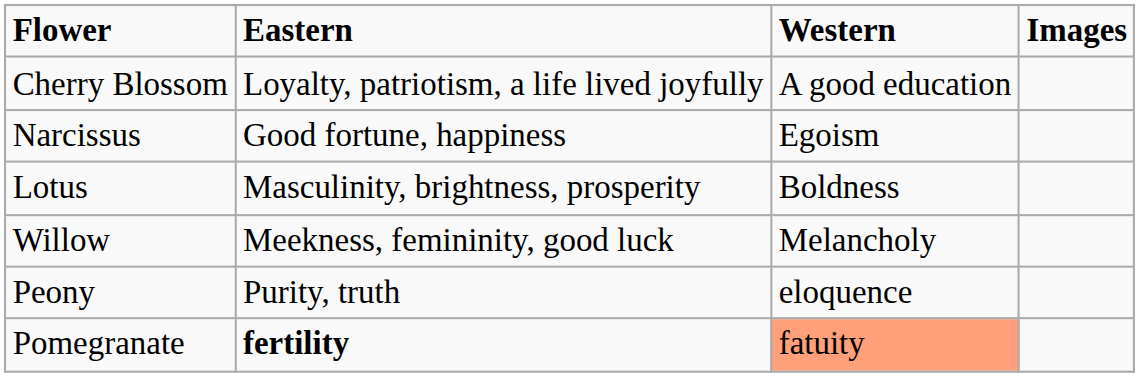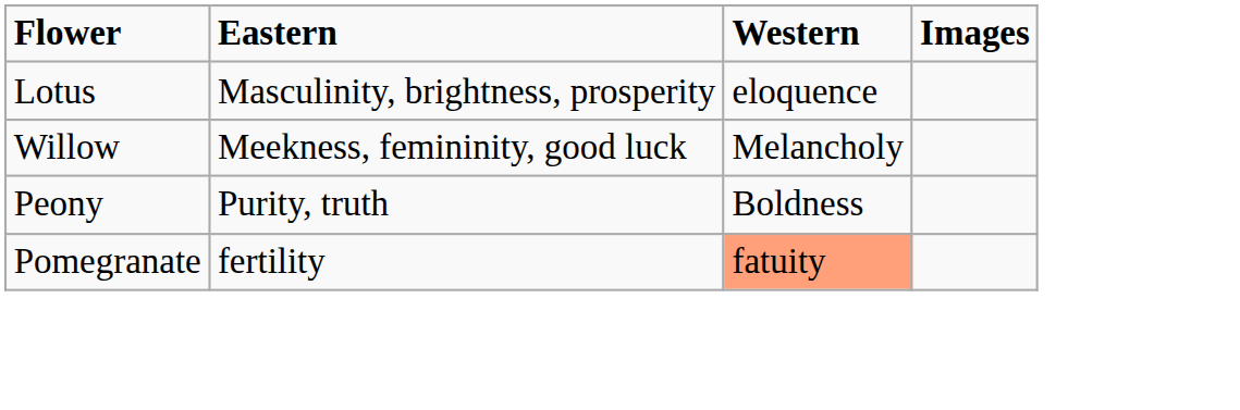- row: Cherry Blossom | Loyalty, patriotism, a life lived joyfully | A good education
- row: Narcissus | Good fortune, happiness | Egoism
Lotus | Western: Boldness -> eloquence
Peony | Western: eloquence -> Boldness
Pomegranate | Eastern: bold -> normal
